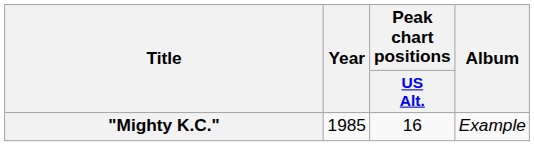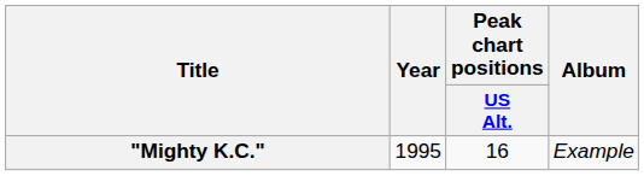"Mighty K.C." | Year: 1985 -> 1995
